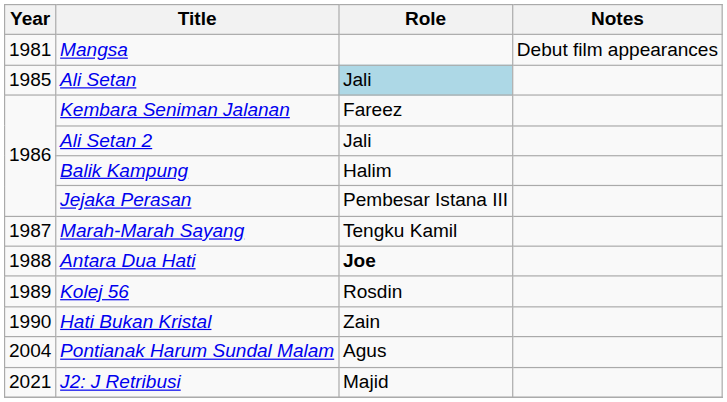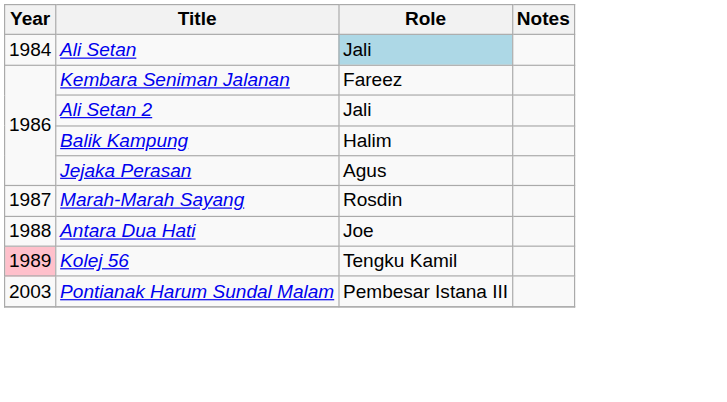- row: 1981 | Mangsa | Debut film appearances
Ali Setan | Year: 1985 -> 1984
Jejaka Perasan | Role: Pembesar Istana III -> Agus
Marah-Marah Sayang | Role: Tengku Kamil -> Rosdin
Antara Dua Hati | Role: bold -> normal
Kolej 56 | Year: no background -> pink background
Kolej 56 | Role: Rosdin -> Tengku Kamil
- row: 1990 | Hati Bukan Kristal | Zain
Pontianak Harum Sundal Malam | Year: 2004 -> 2003
Pontianak Harum Sundal Malam | Role: Agus -> Pembesar Istana III
- row: 2021 | J2: J Retribusi | Majid
